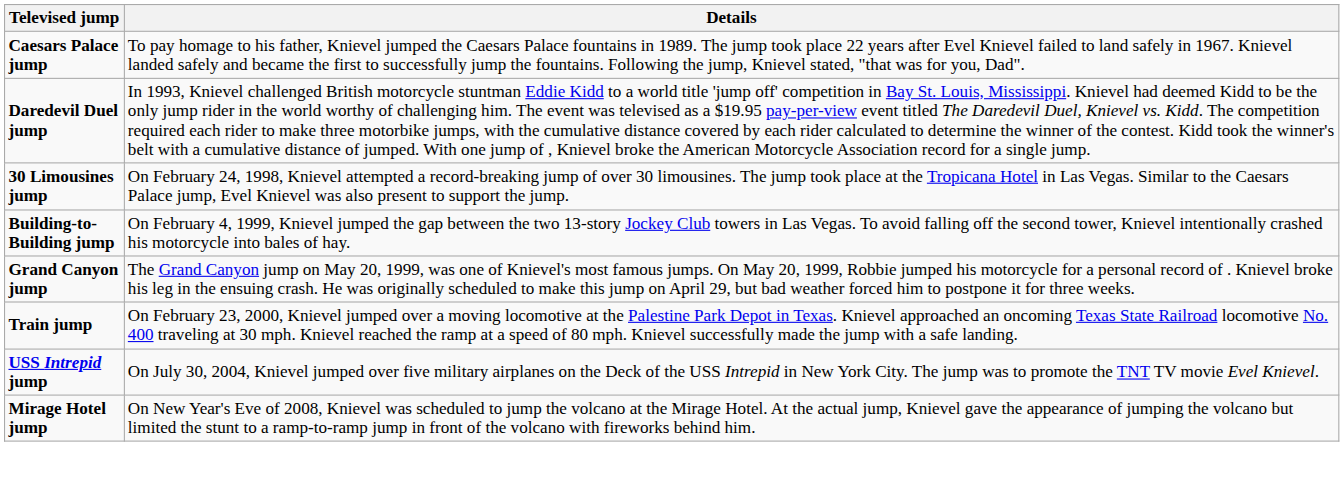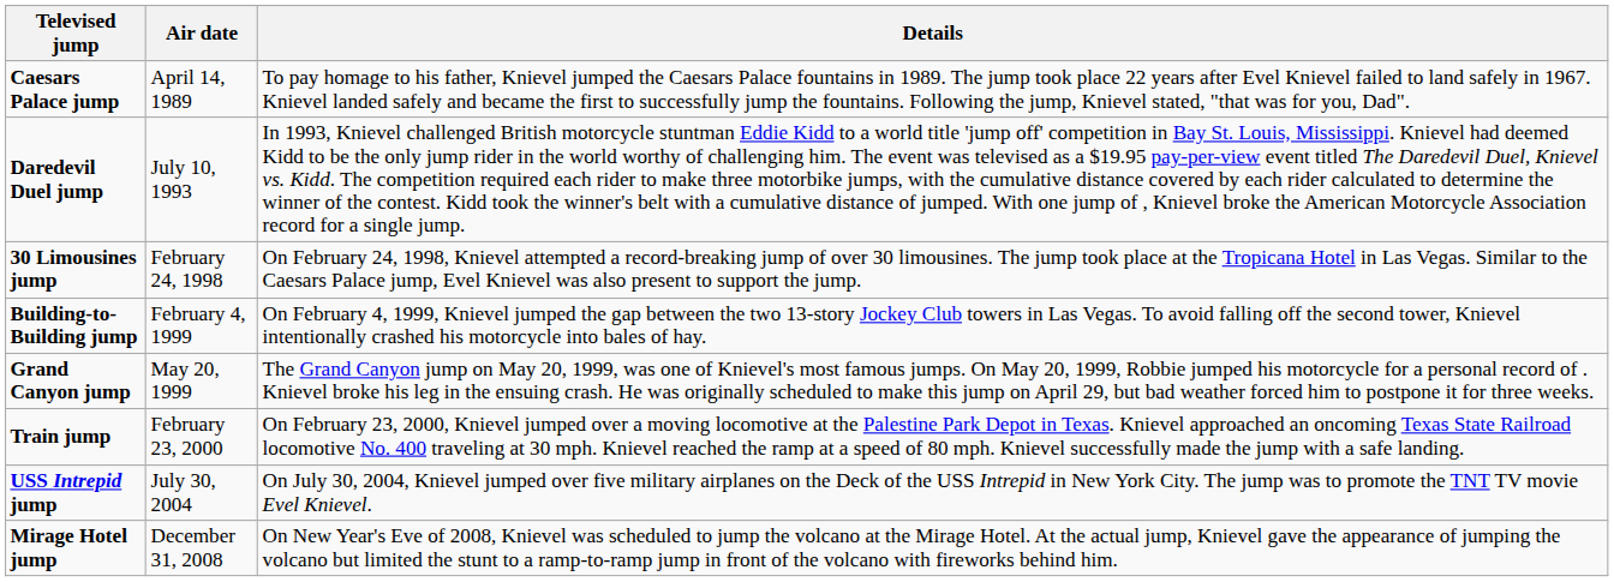+ column: Air date | April 14, 1989 | July 10, 1993 | February 24, 1998 | February 4, 1999 | May 20, 1999 | February 23, 2000 | July 30, 2004 | December 31, 2008
